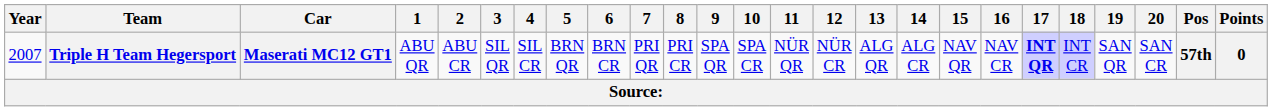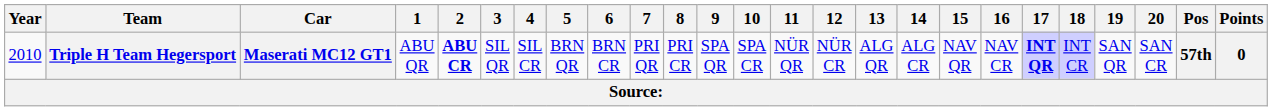Triple H Team Hegersport | Year: 2007 -> 2010
Triple H Team Hegersport | 2: normal -> bold
